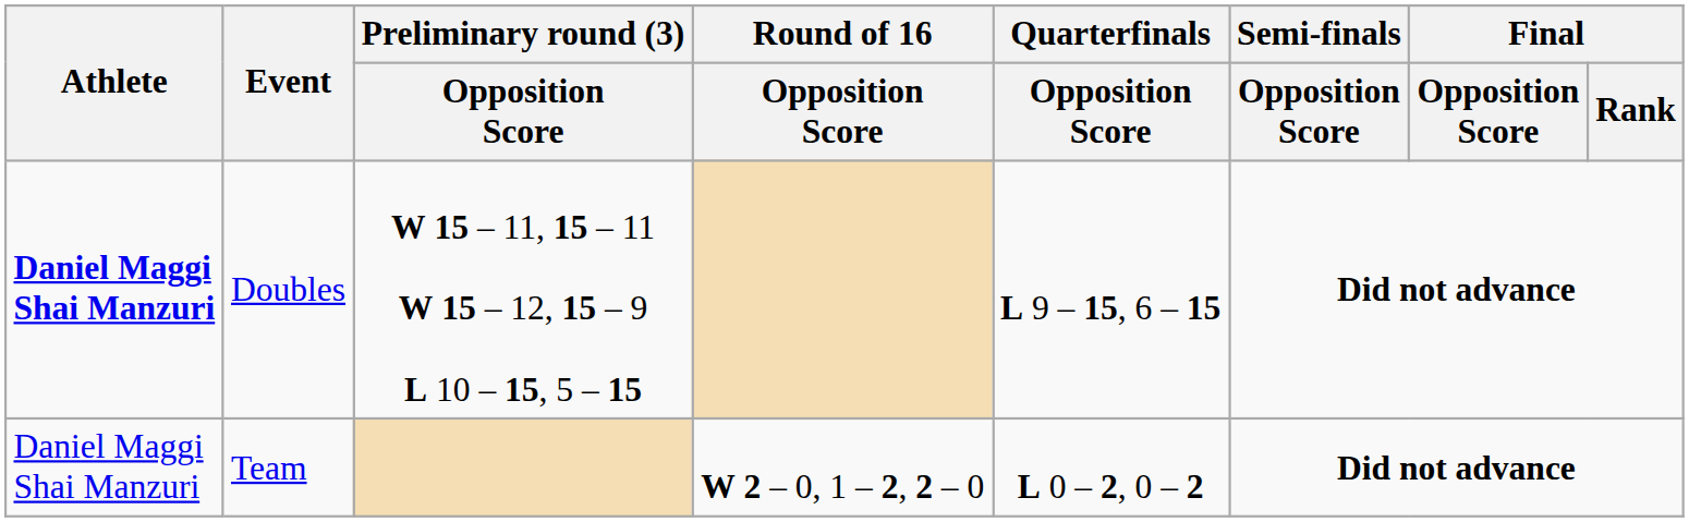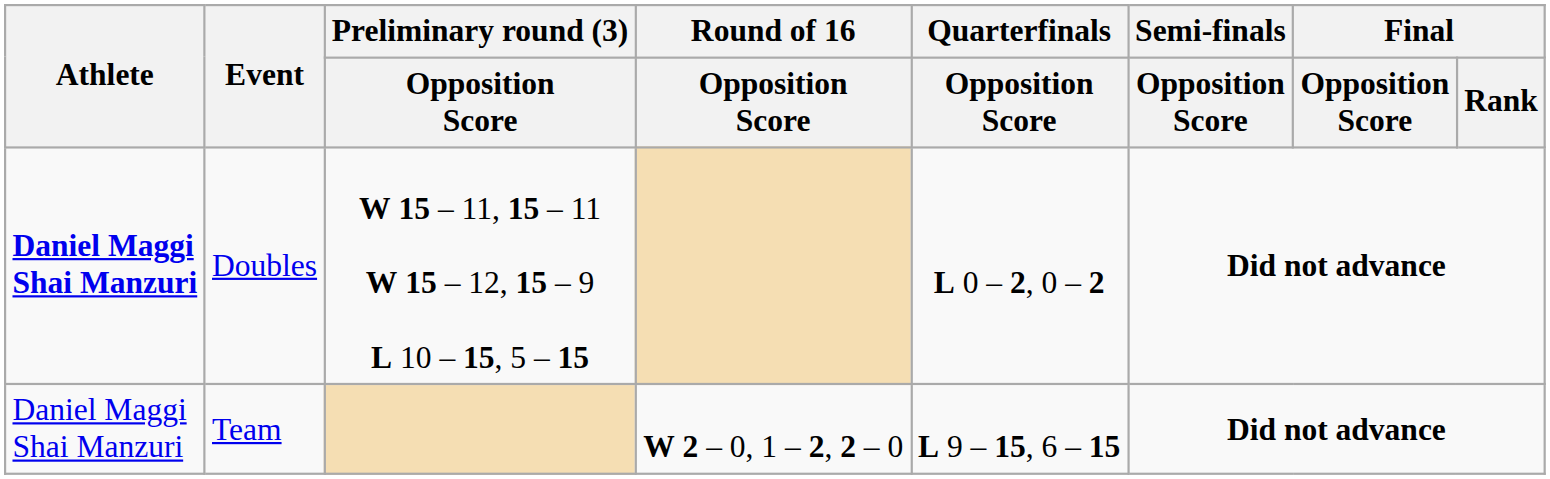Doubles | Quarterfinals / Opposition Score: L 9 – 15, 6 – 15 -> L 0 – 2, 0 – 2
Team | Quarterfinals / Opposition Score: L 0 – 2, 0 – 2 -> L 9 – 15, 6 – 15
